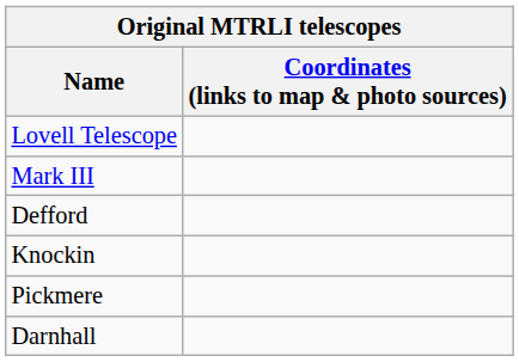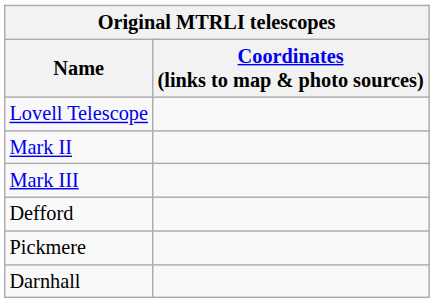+ row: Mark II
- row: Knockin
